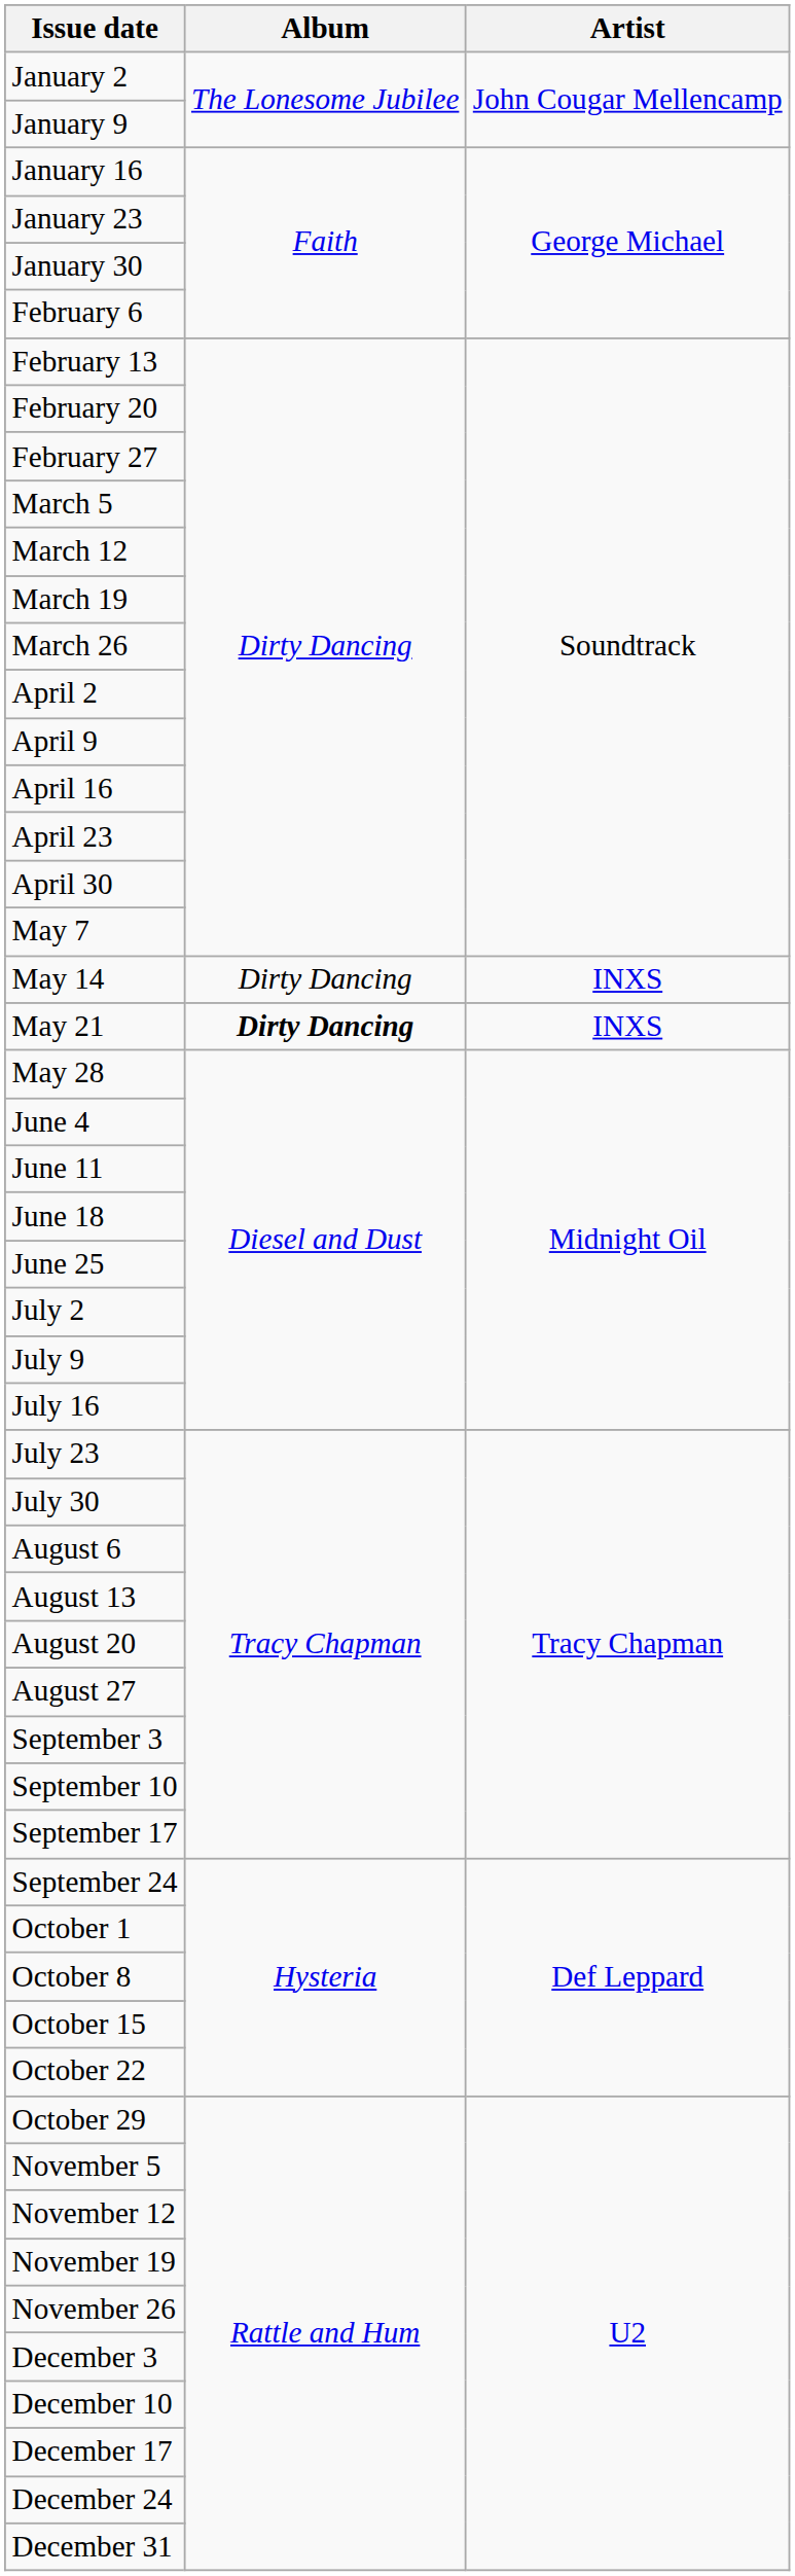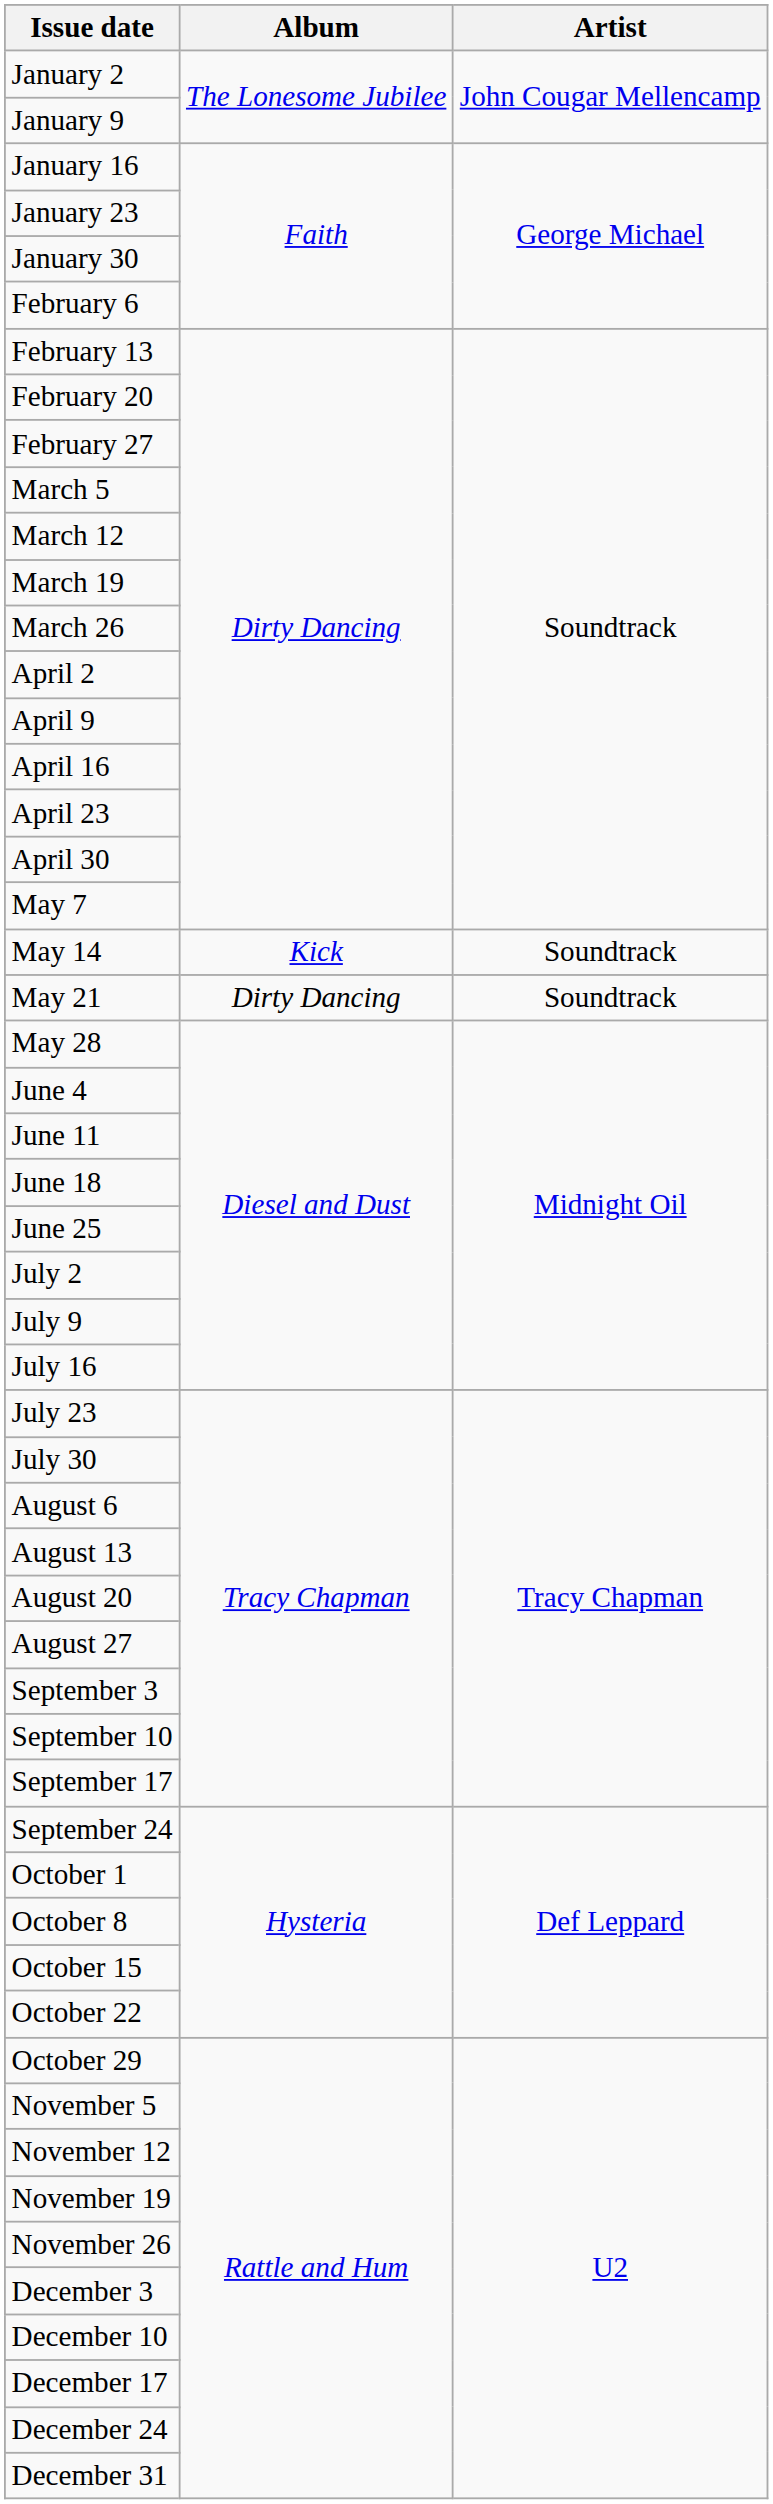May 14 | Album: Dirty Dancing -> Kick
May 14 | Artist: INXS -> Soundtrack
May 21 | Album: bold -> normal
May 21 | Artist: INXS -> Soundtrack
